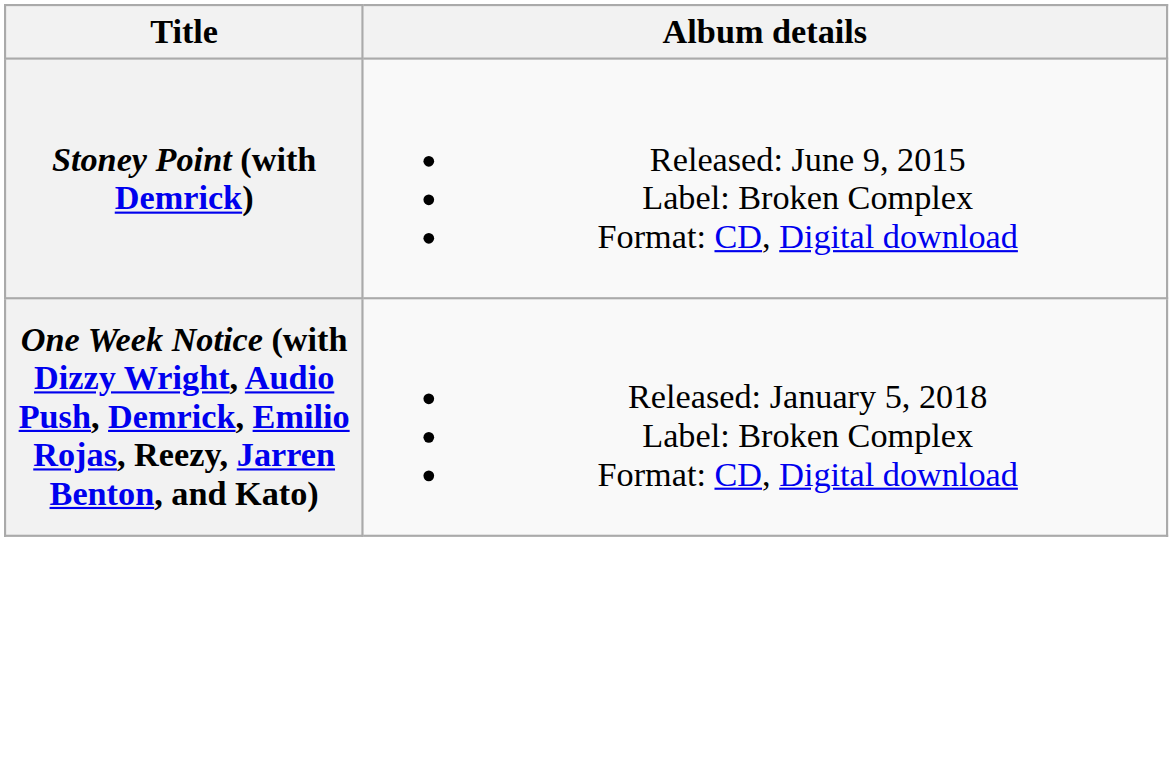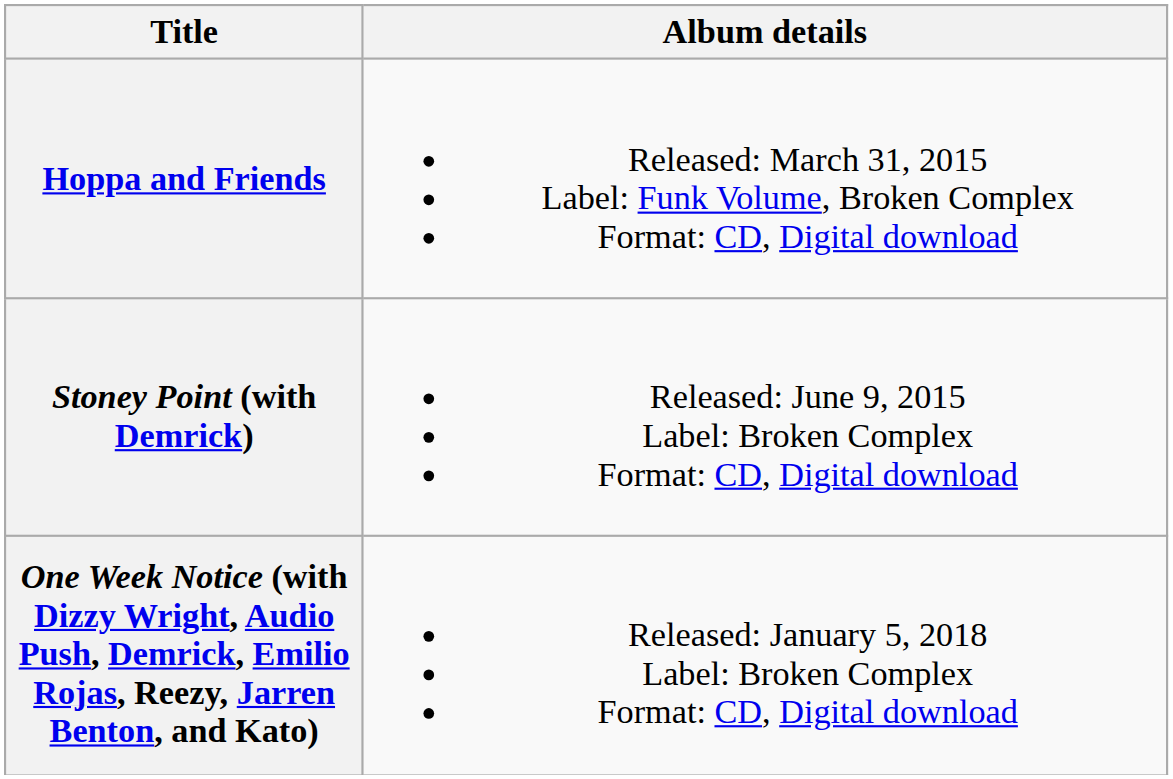+ row: Hoppa and Friends | Released: March 31, 2015 Label: Funk Volume, Broken Complex Format: CD, Digital download
